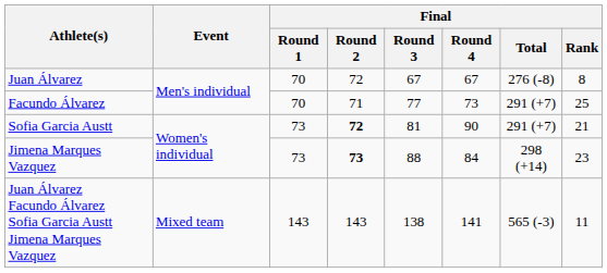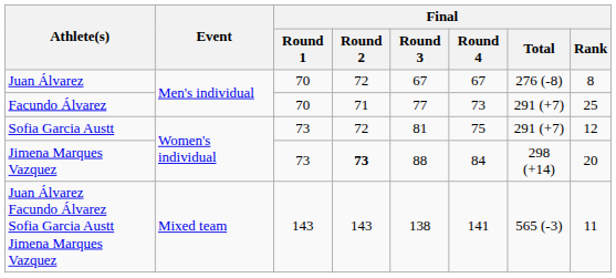Sofia Garcia Austt | Final / Round 2: bold -> normal
Sofia Garcia Austt | Final / Round 4: 90 -> 75
Sofia Garcia Austt | Final / Rank: 21 -> 12
Jimena Marques Vazquez | Final / Rank: 23 -> 20
